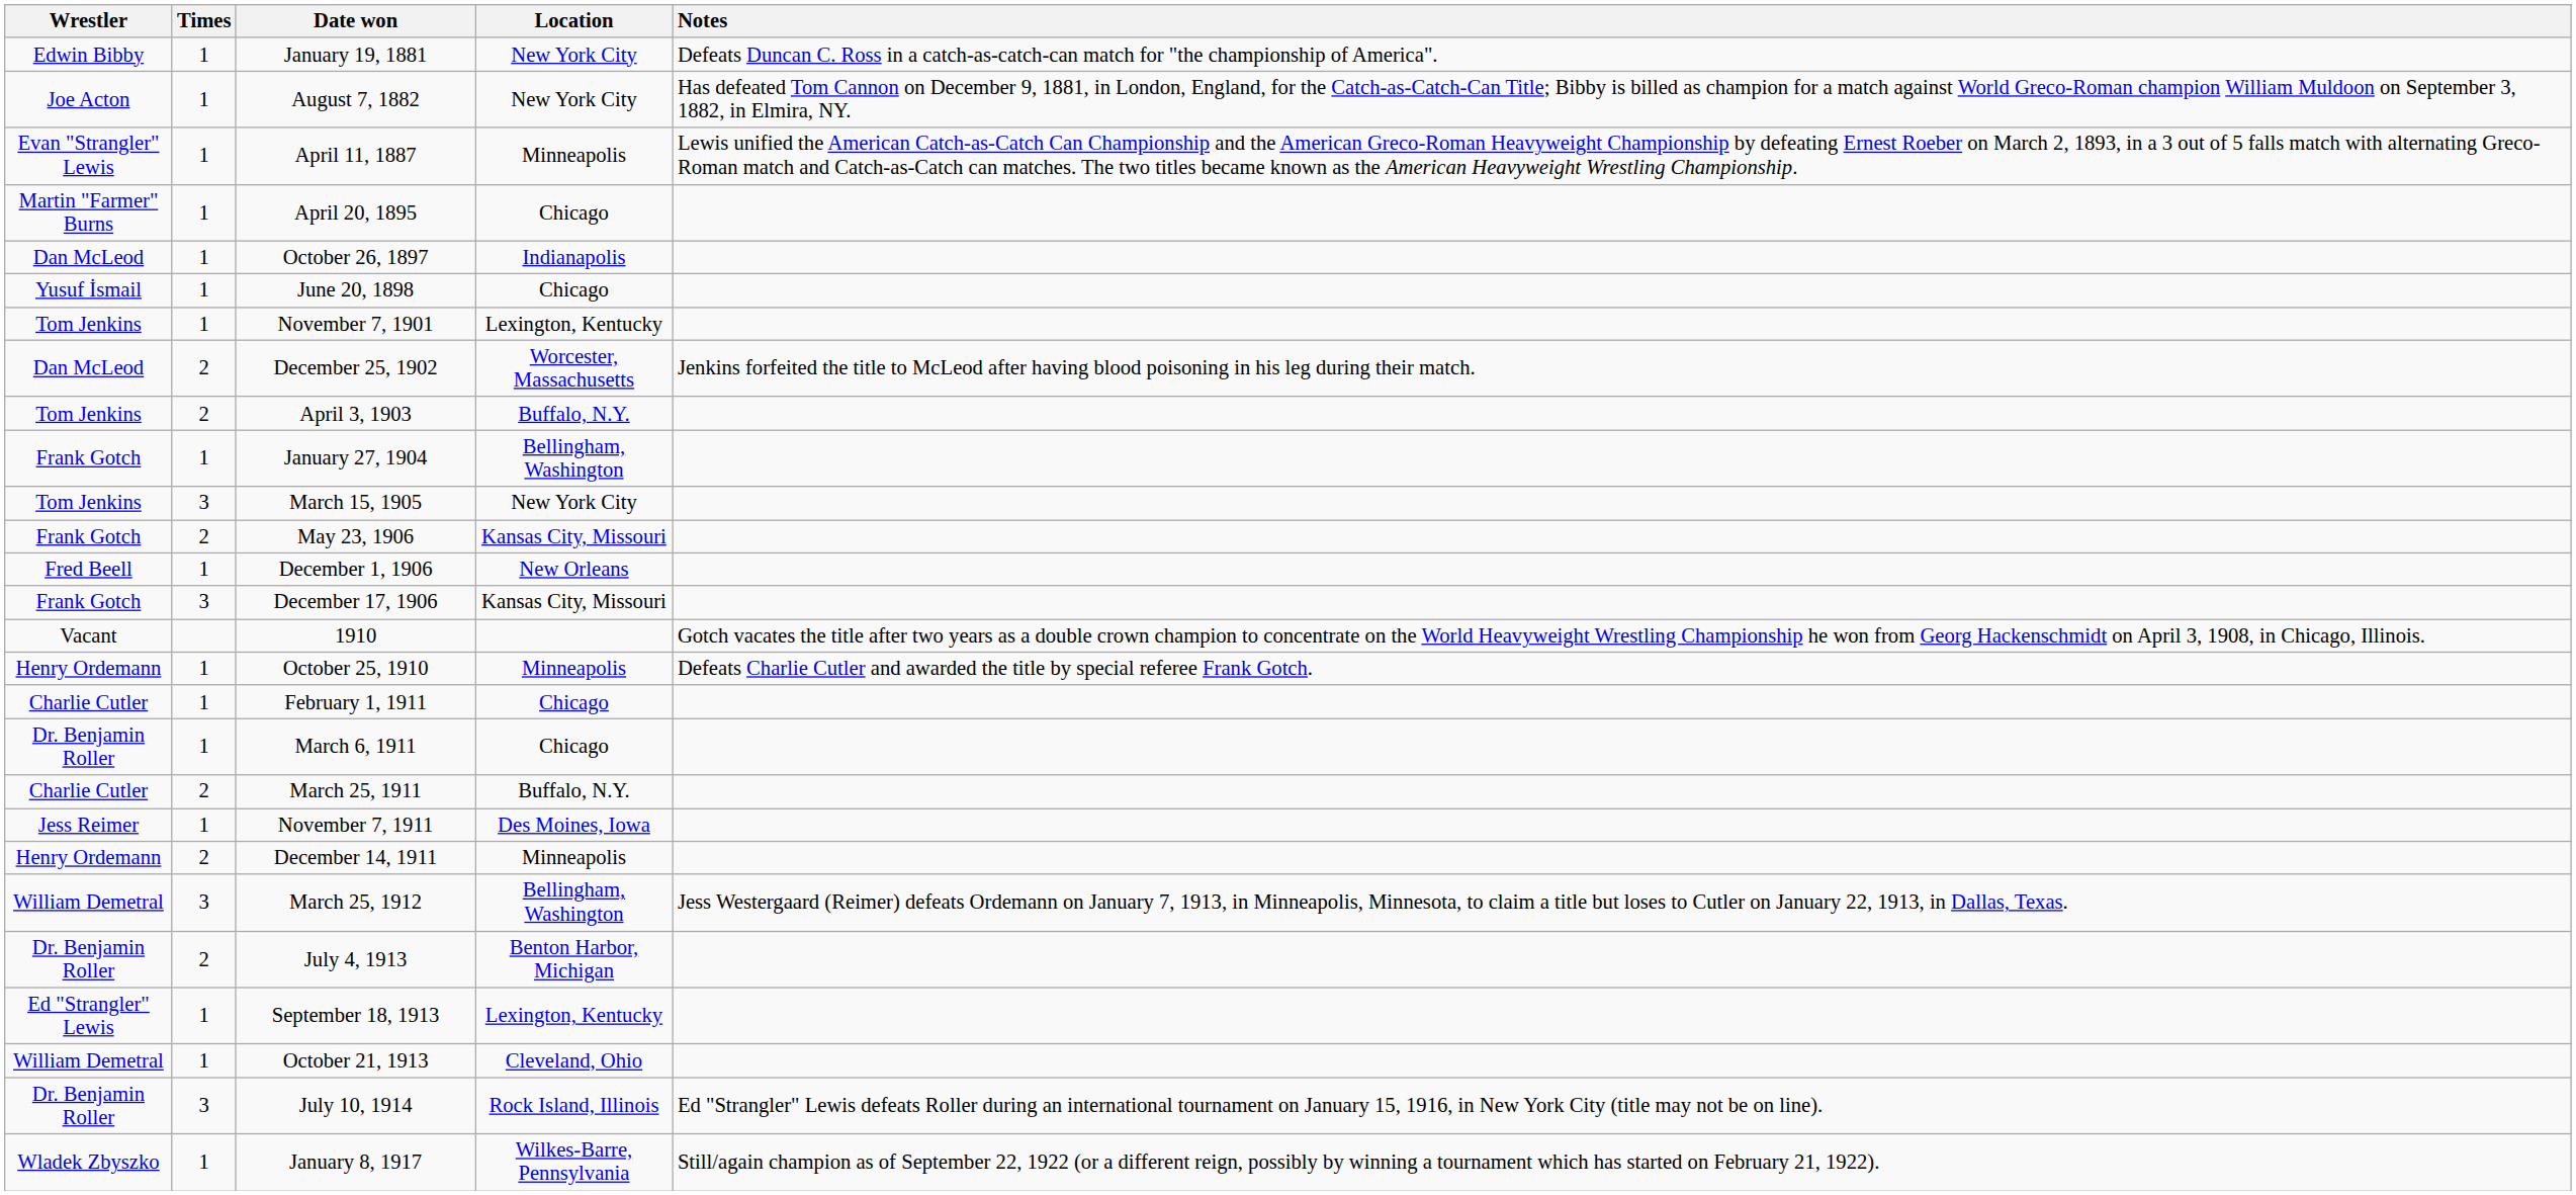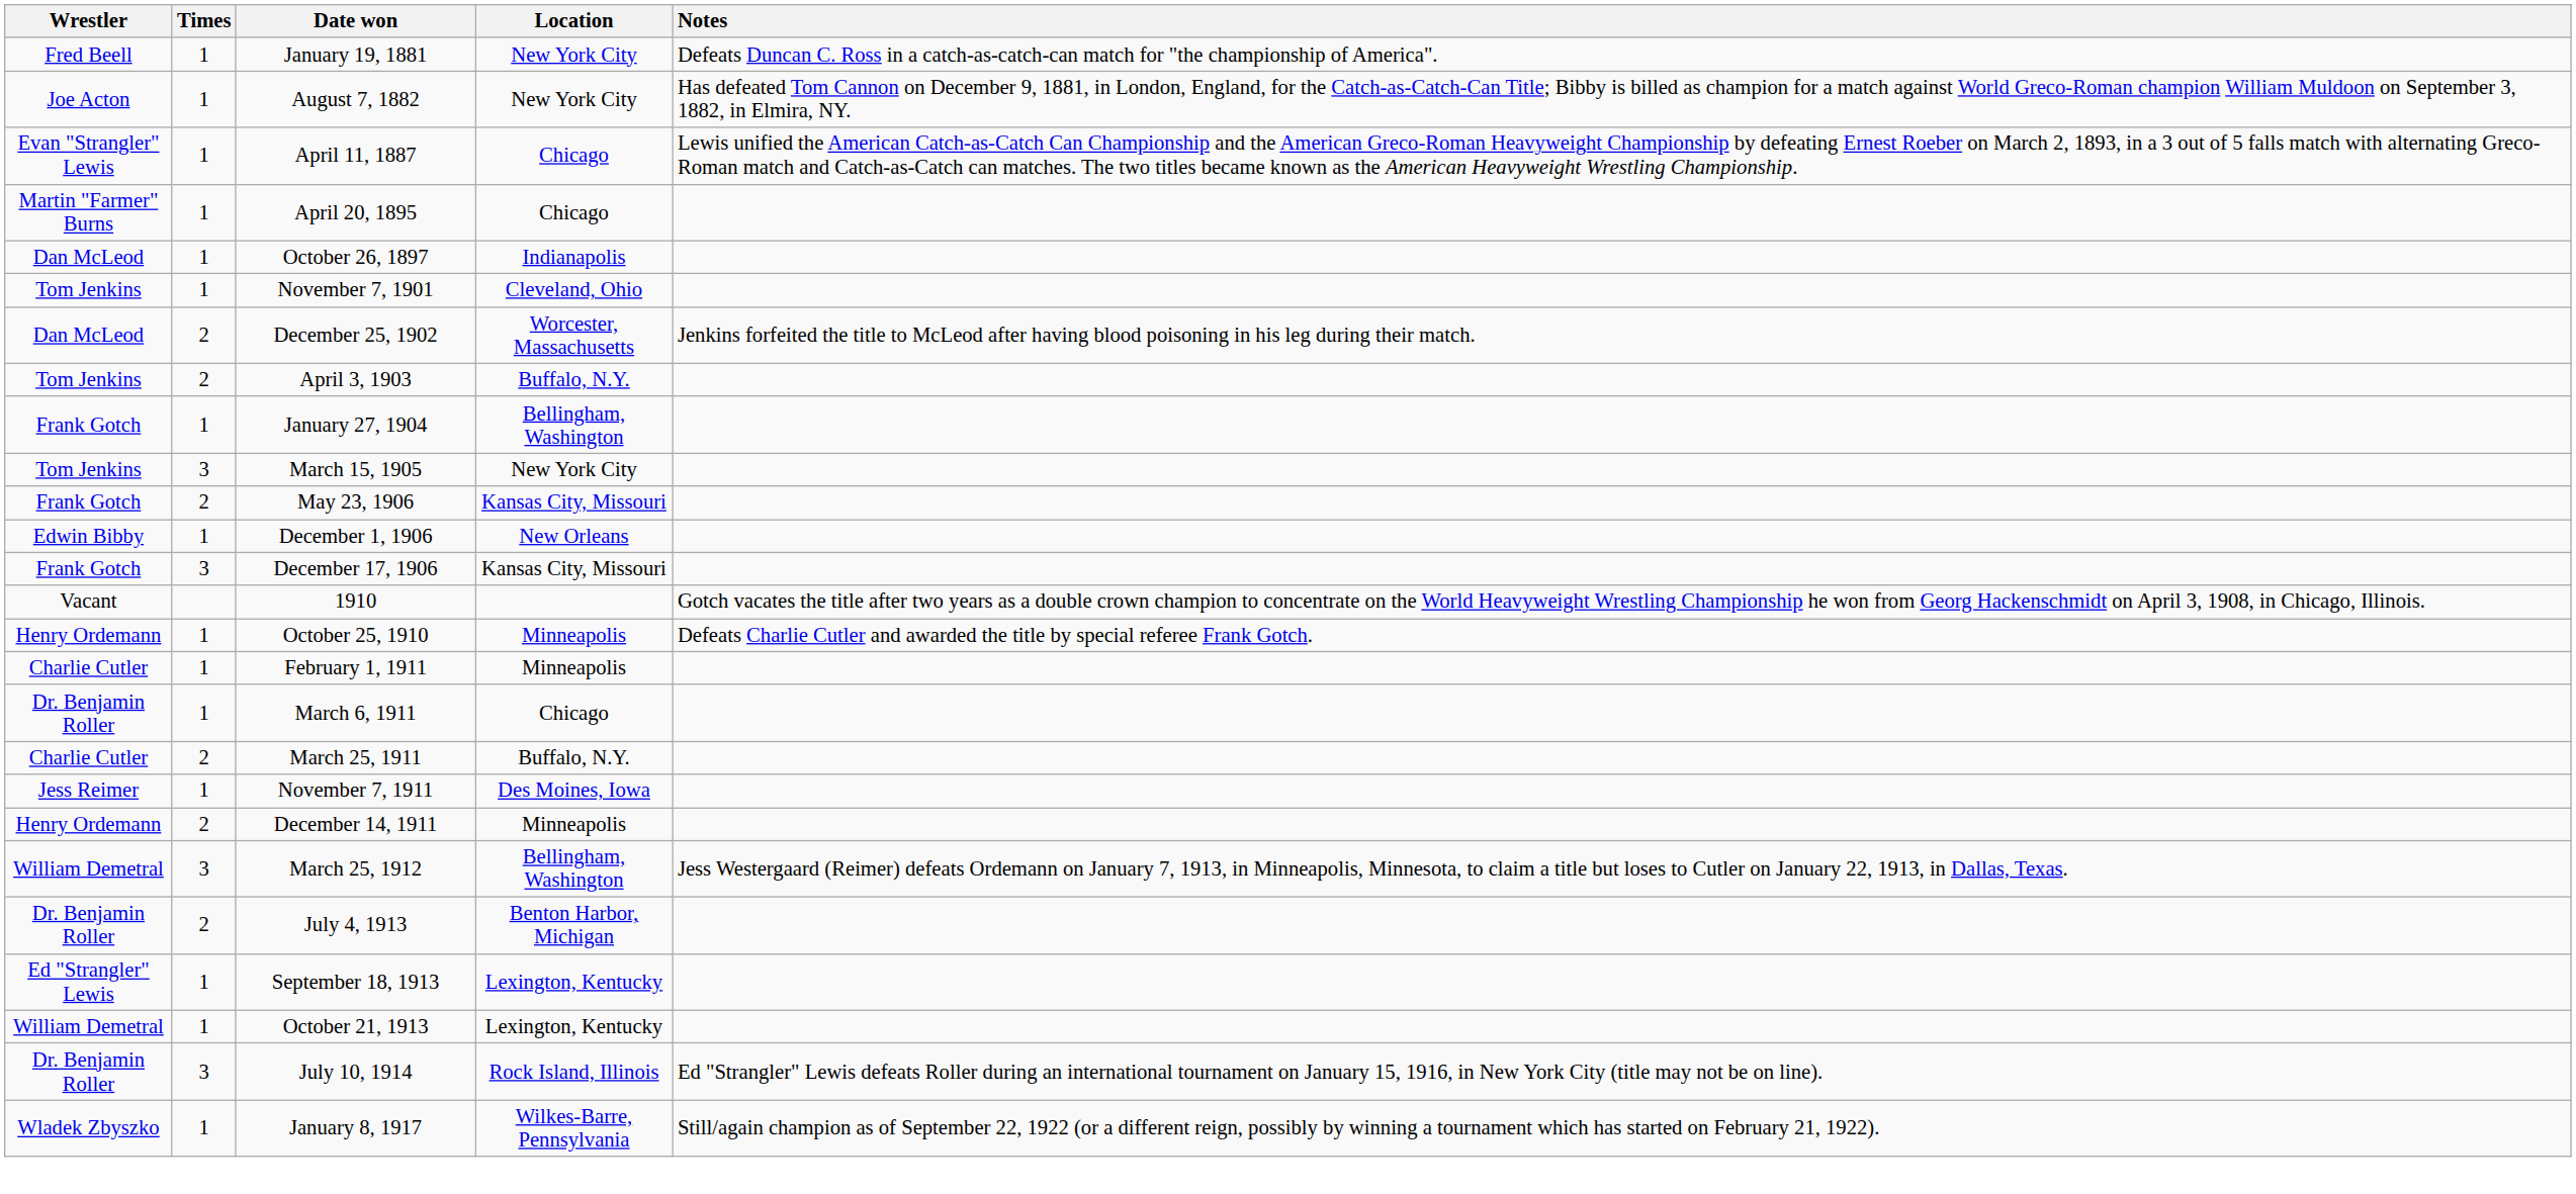January 19, 1881 | Wrestler: Edwin Bibby -> Fred Beell
April 11, 1887 | Location: Minneapolis -> Chicago
- row: Yusuf İsmail | 1 | June 20, 1898 | Chicago
November 7, 1901 | Location: Lexington, Kentucky -> Cleveland, Ohio
December 1, 1906 | Wrestler: Fred Beell -> Edwin Bibby
February 1, 1911 | Location: Chicago -> Minneapolis
October 21, 1913 | Location: Cleveland, Ohio -> Lexington, Kentucky
